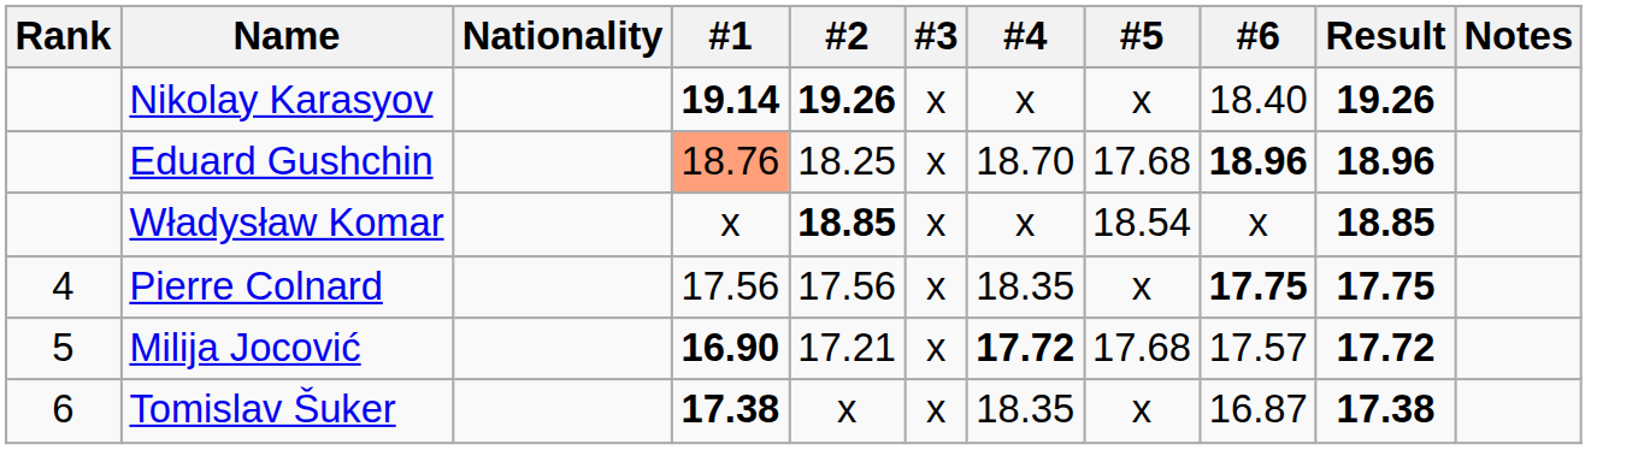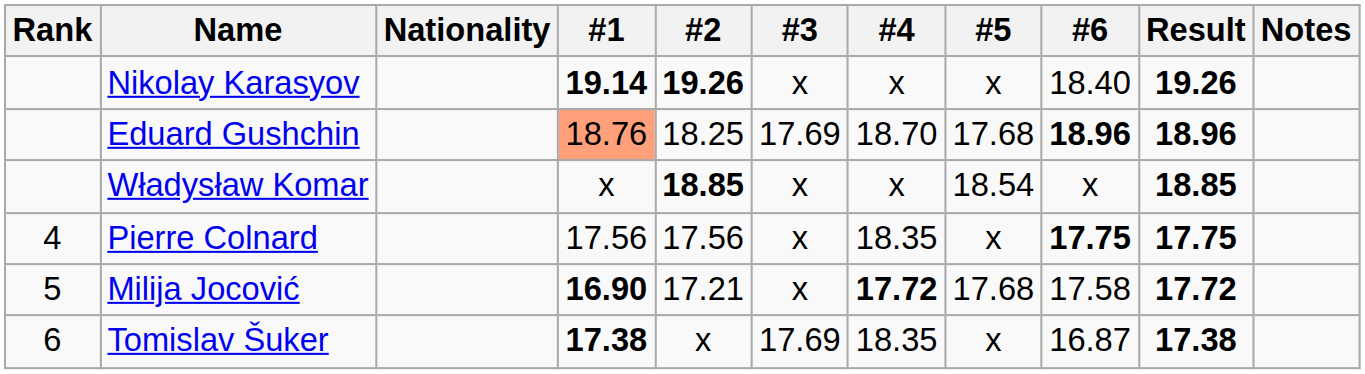Eduard Gushchin | #3: x -> 17.69
Milija Jocović | #6: 17.57 -> 17.58
Tomislav Šuker | #3: x -> 17.69
